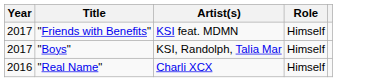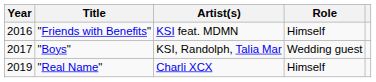"Friends with Benefits" | Year: 2017 -> 2016
"Boys" | Role: Himself -> Wedding guest
"Real Name" | Year: 2016 -> 2019
